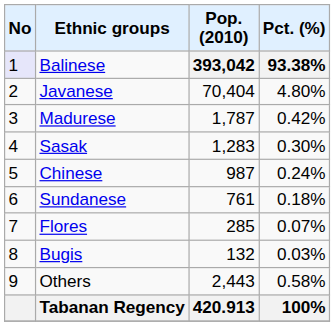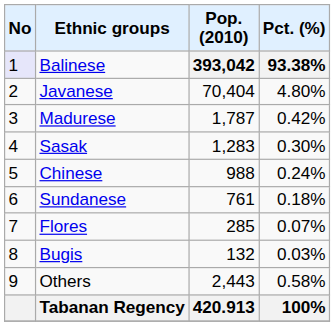Chinese | Pop. (2010): 987 -> 988
